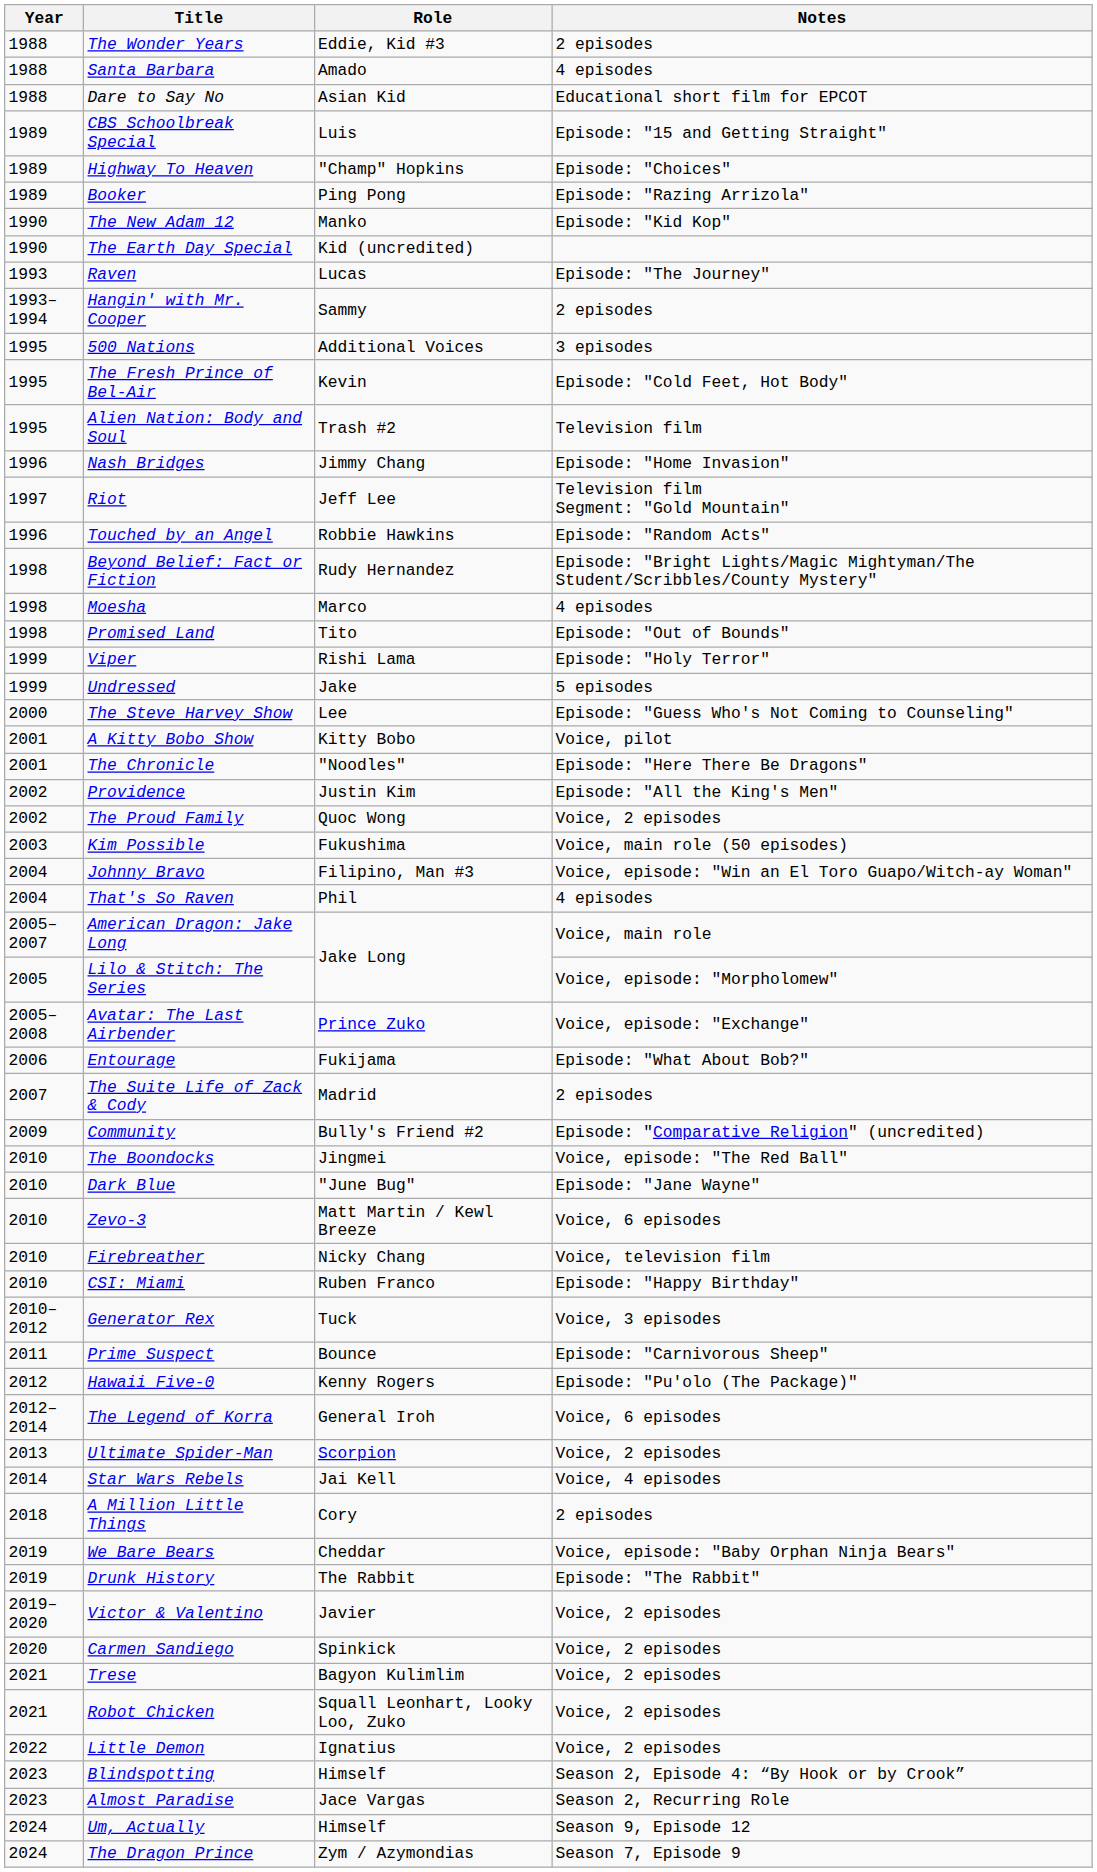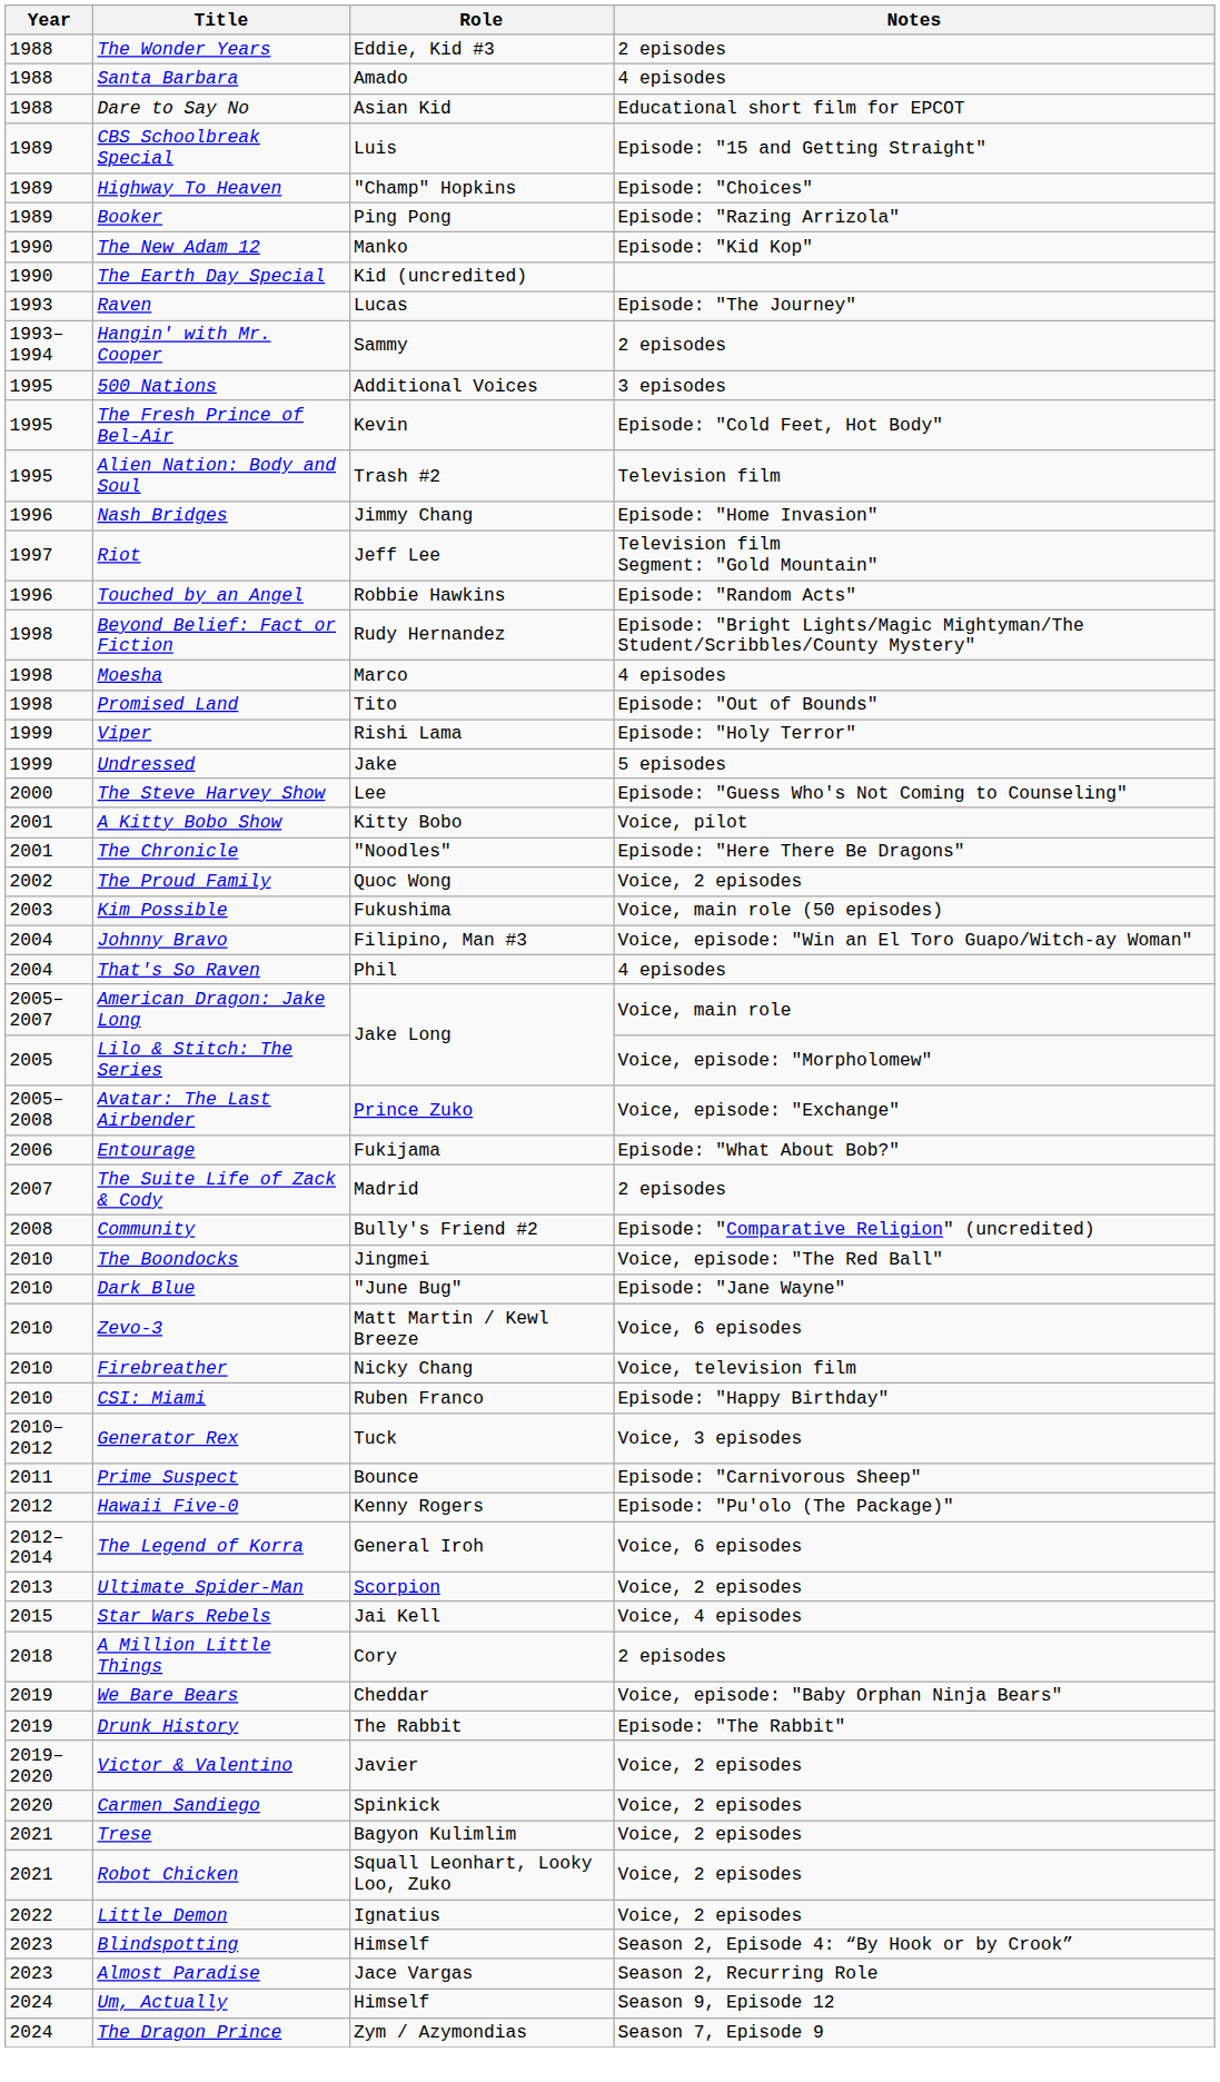- row: 2002 | Providence | Justin Kim | Episode: "All the King's Men"
Community | Year: 2009 -> 2008
Star Wars Rebels | Year: 2014 -> 2015
